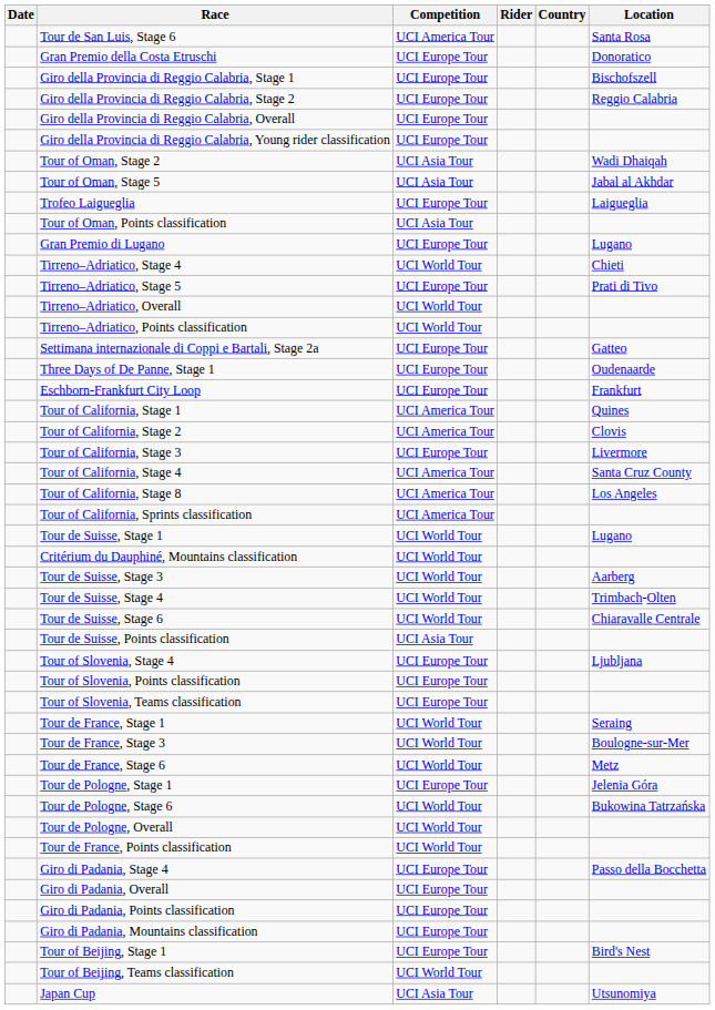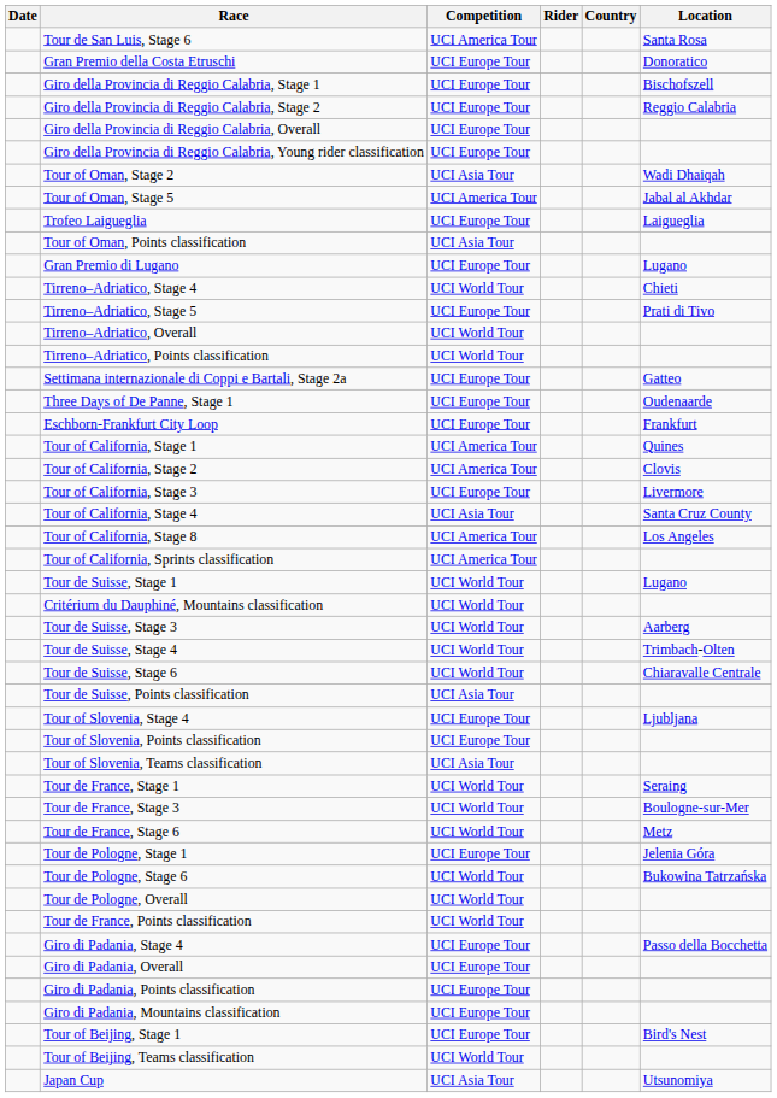Tour of Oman, Stage 5 | Competition: UCI Asia Tour -> UCI America Tour
Tour of California, Stage 4 | Competition: UCI America Tour -> UCI Asia Tour
Tour of Slovenia, Teams classification | Competition: UCI Europe Tour -> UCI Asia Tour
